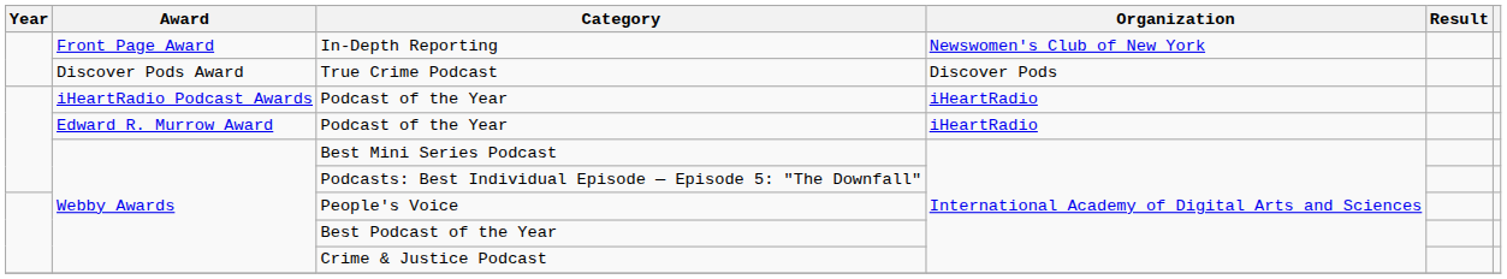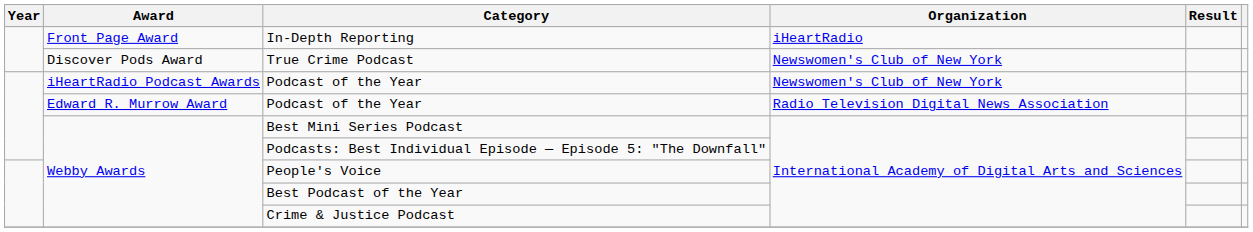In-Depth Reporting | Organization: Newswomen's Club of New York -> iHeartRadio
True Crime Podcast | Organization: Discover Pods -> Newswomen's Club of New York
iHeartRadio Podcast Awards / Podcast of the Year | Organization: iHeartRadio -> Newswomen's Club of New York
Edward R. Murrow Award / Podcast of the Year | Organization: iHeartRadio -> Radio Television Digital News Association
